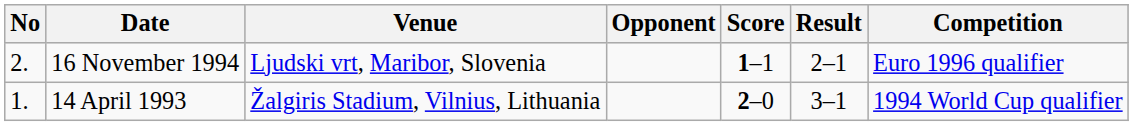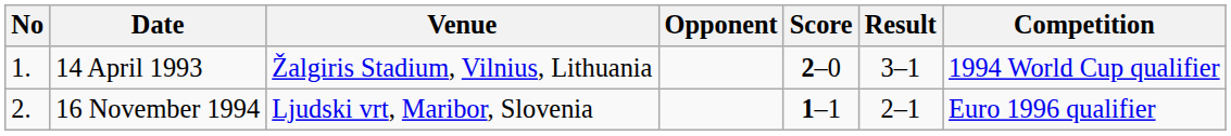rows swapped: 14 April 1993 <-> 16 November 1994
